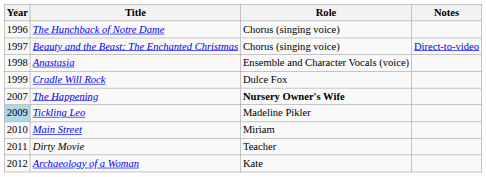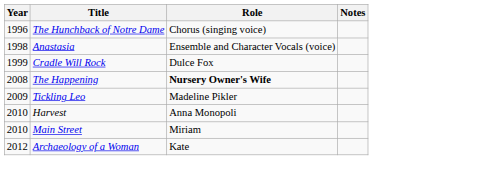- row: 1997 | Beauty and the Beast: The Enchanted Christmas | Chorus (singing voice) | Direct-to-video
The Happening | Year: 2007 -> 2008
Tickling Leo | Year: lightblue background -> no background
+ row: 2010 | Harvest | Anna Monopoli
- row: 2011 | Dirty Movie | Teacher
